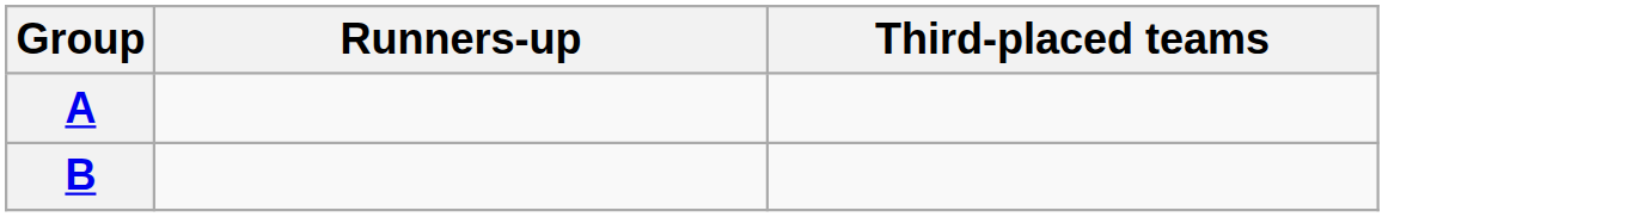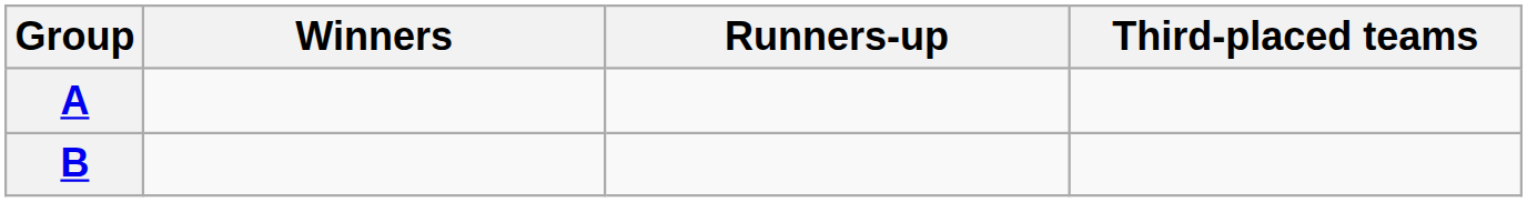+ column: Winners
